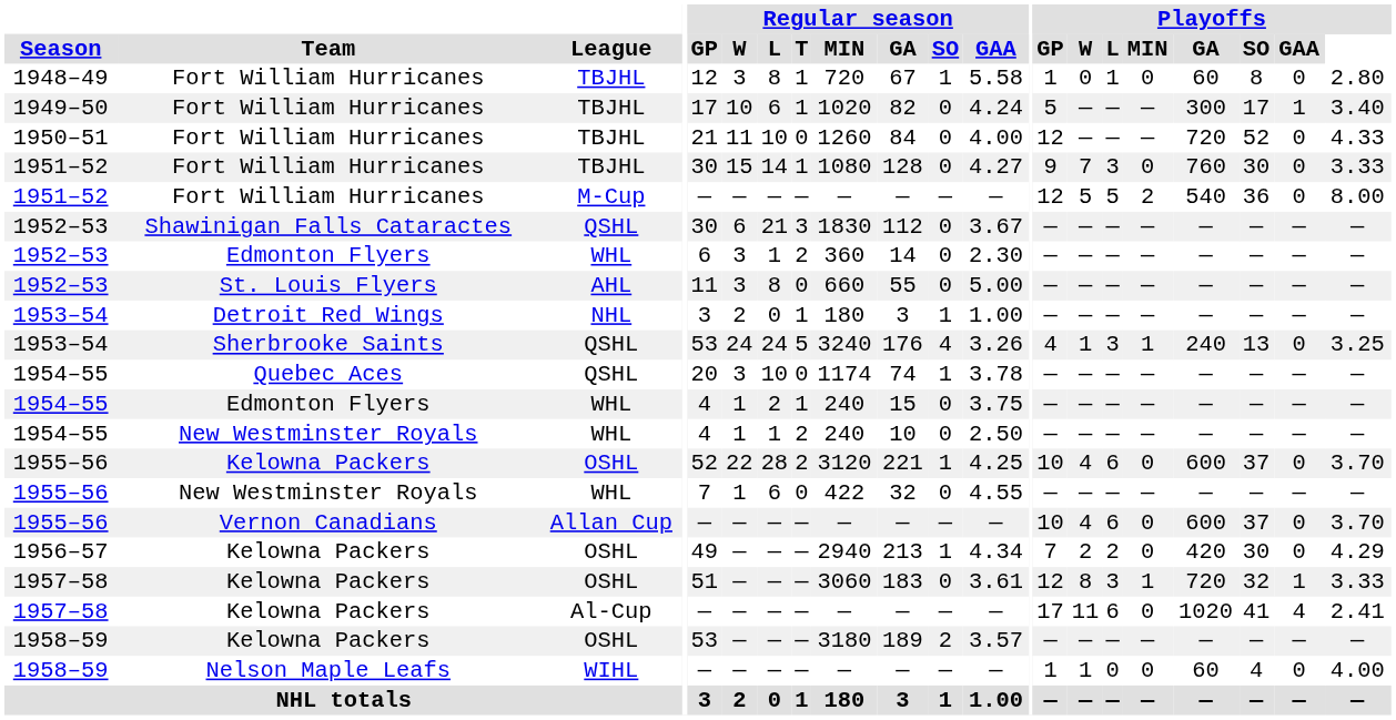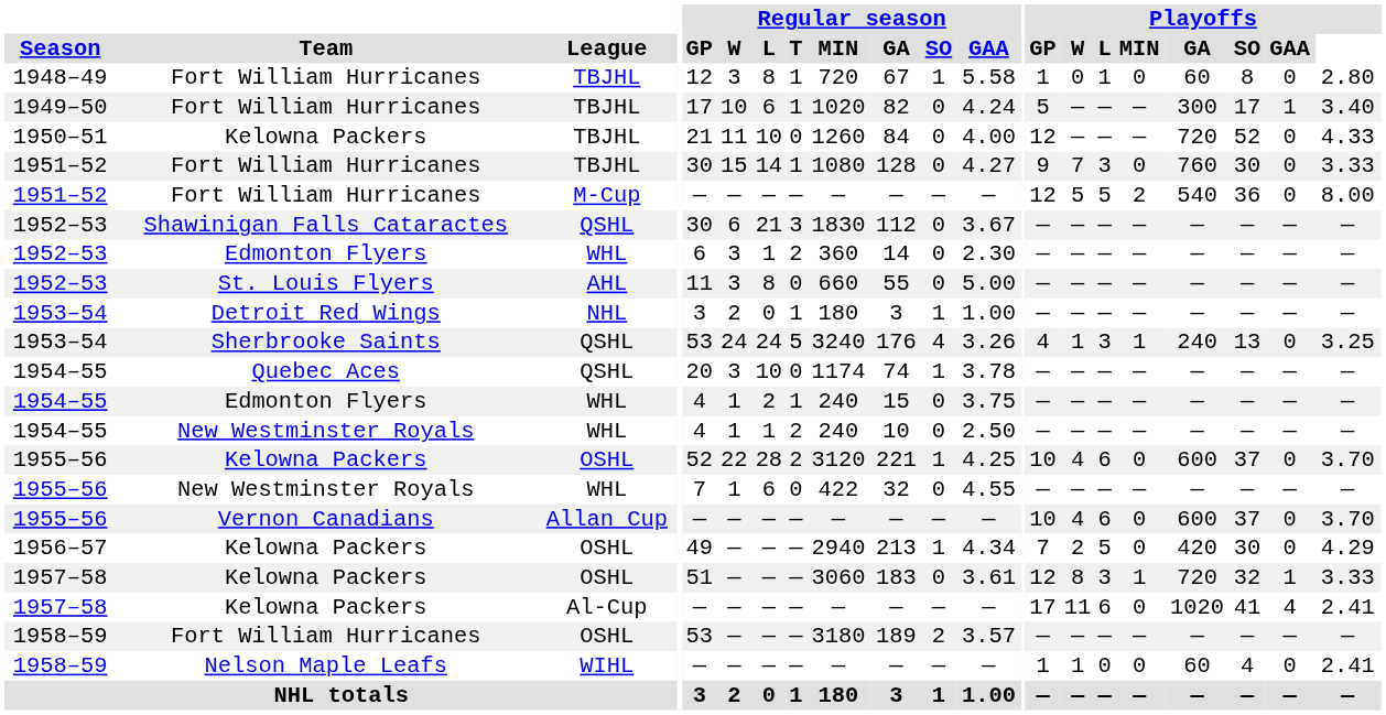1950–51 | Team: Fort William Hurricanes -> Kelowna Packers
1956–57 | Playoffs / L: 2 -> 5
1958–59 / OSHL | Team: Kelowna Packers -> Fort William Hurricanes
1958–59 / WIHL | Playoffs: 4.00 -> 2.41
